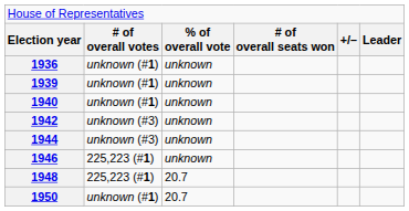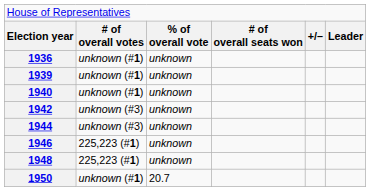1948 | column 3: 20.7 -> unknown
